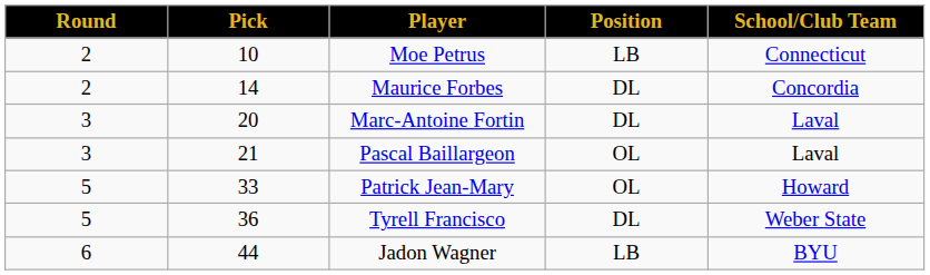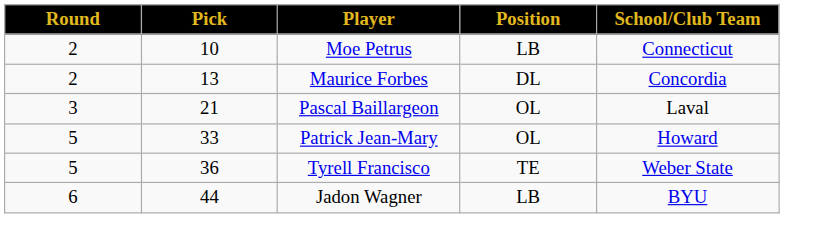Maurice Forbes | Pick: 14 -> 13
- row: 3 | 20 | Marc-Antoine Fortin | DL | Laval
Tyrell Francisco | Position: DL -> TE
